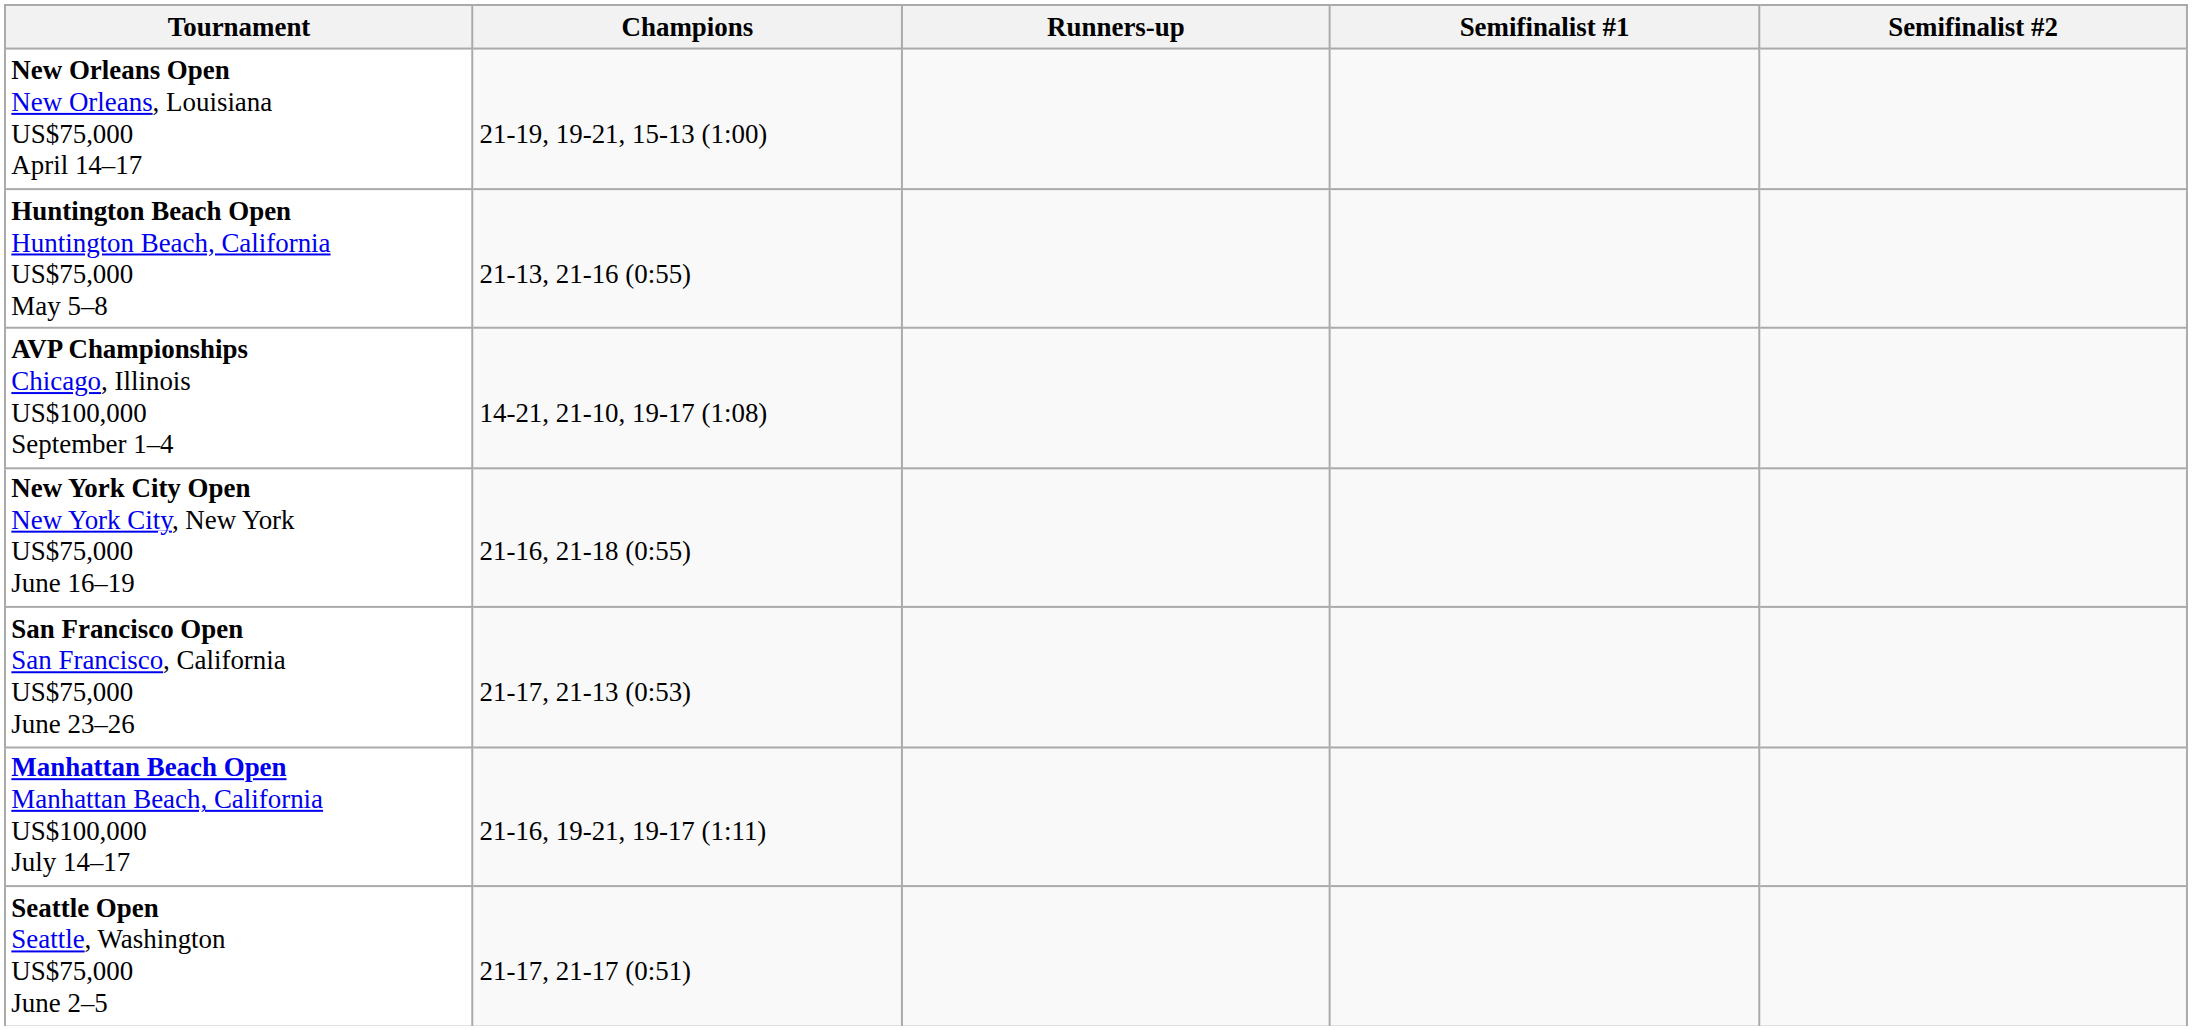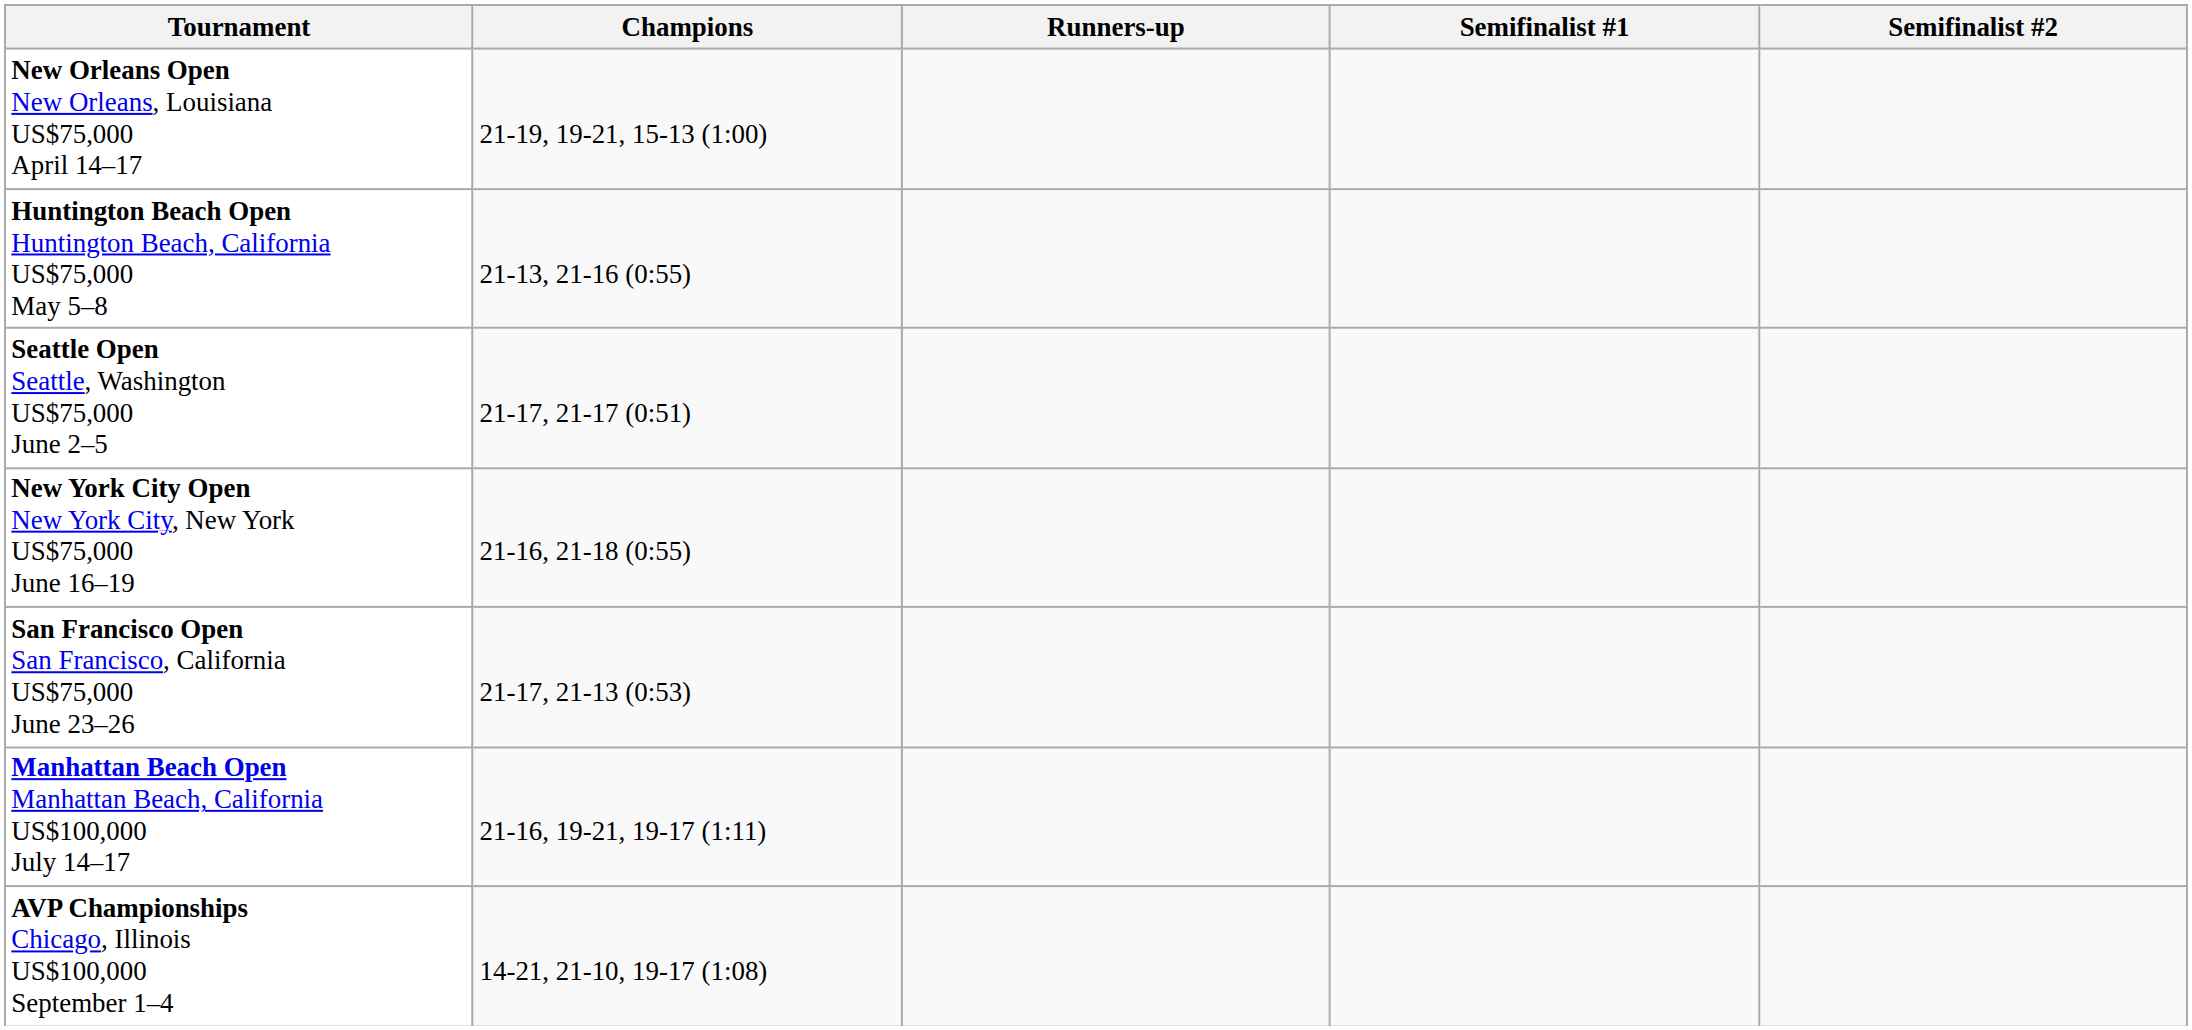rows swapped: Seattle Open Seattle, Washington US$75,000 June 2–5 <-> AVP Championships Chicago, Illinois US$100,000 September 1–4
